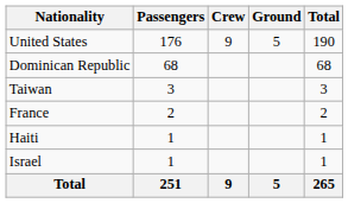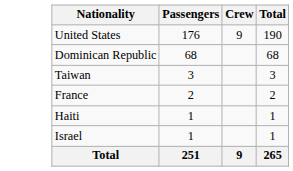- column: Ground | 5 | 5
